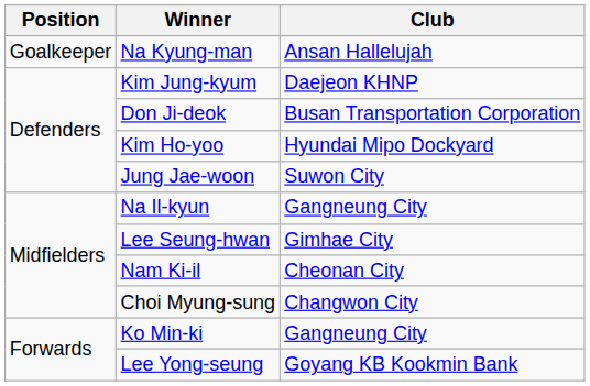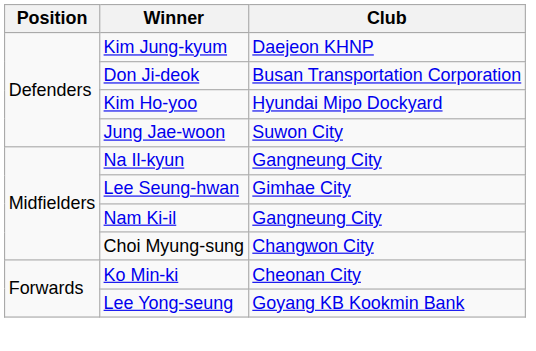- row: Goalkeeper | Na Kyung-man | Ansan Hallelujah
Nam Ki-il | Club: Cheonan City -> Gangneung City
Ko Min-ki | Club: Gangneung City -> Cheonan City
